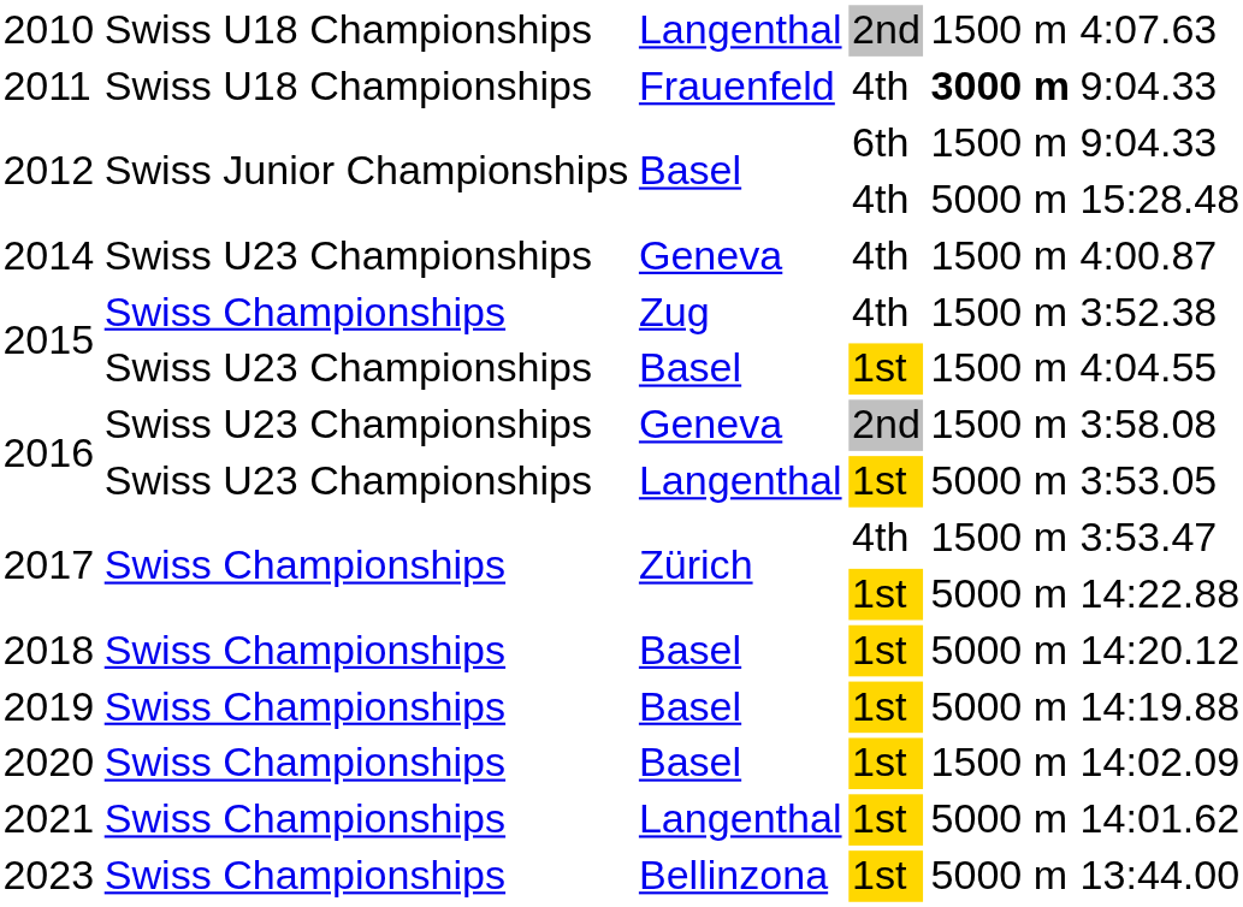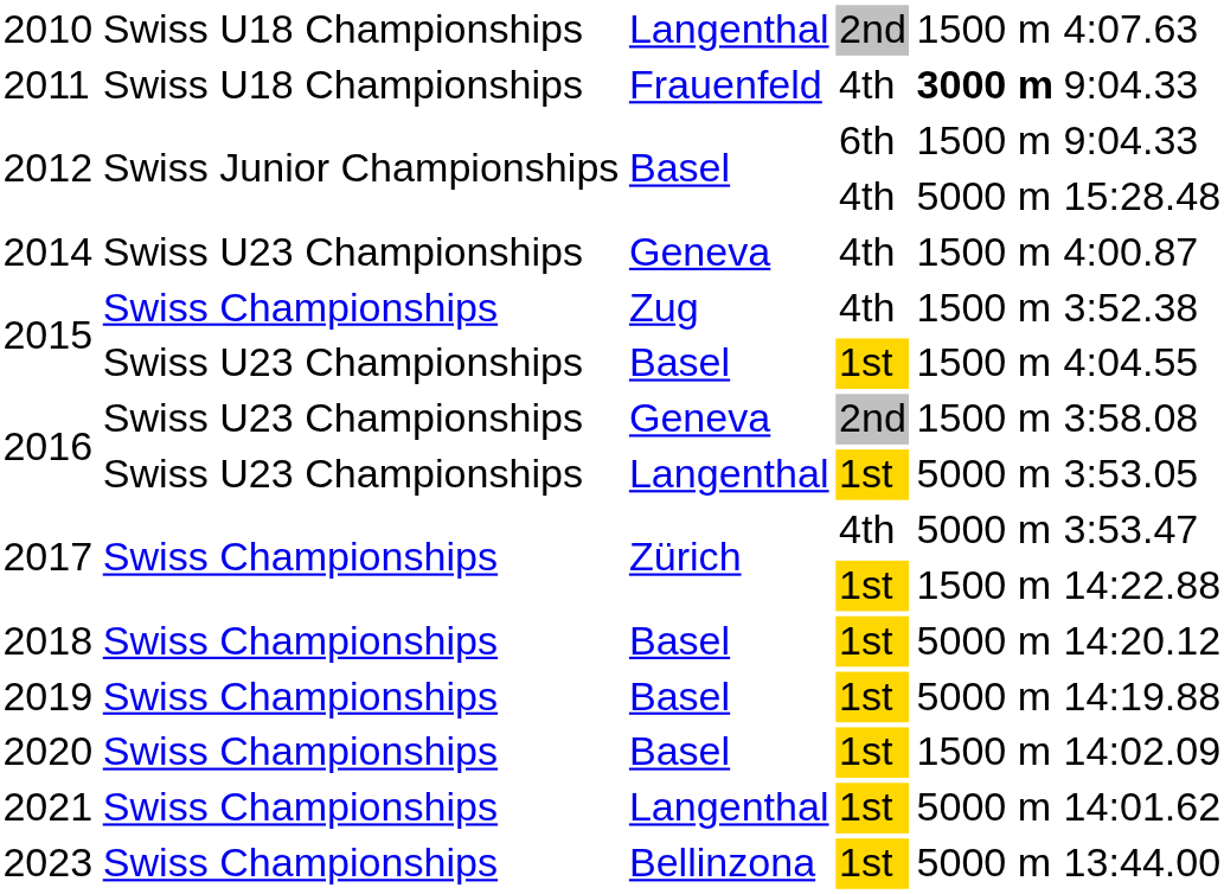2017 / 4th | column 5: 1500 m -> 5000 m
2017 / 1st | column 5: 5000 m -> 1500 m
